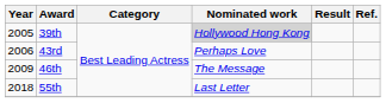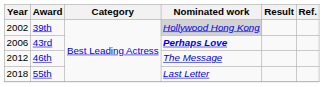39th | Year: 2005 -> 2002
43rd | Nominated work: normal -> bold
46th | Year: 2009 -> 2012
